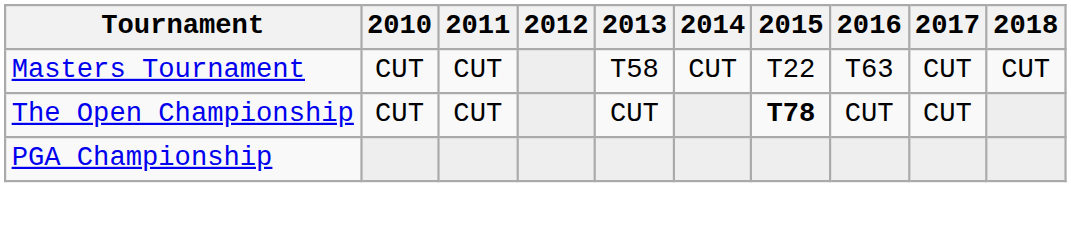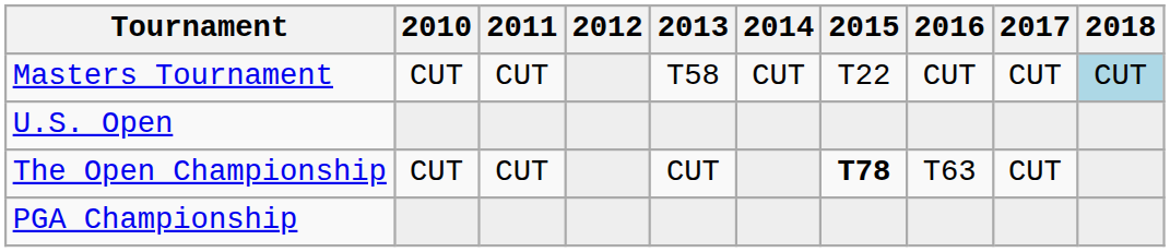Masters Tournament | 2016: T63 -> CUT
Masters Tournament | 2018: no background -> lightblue background
+ row: U.S. Open
The Open Championship | 2016: CUT -> T63
